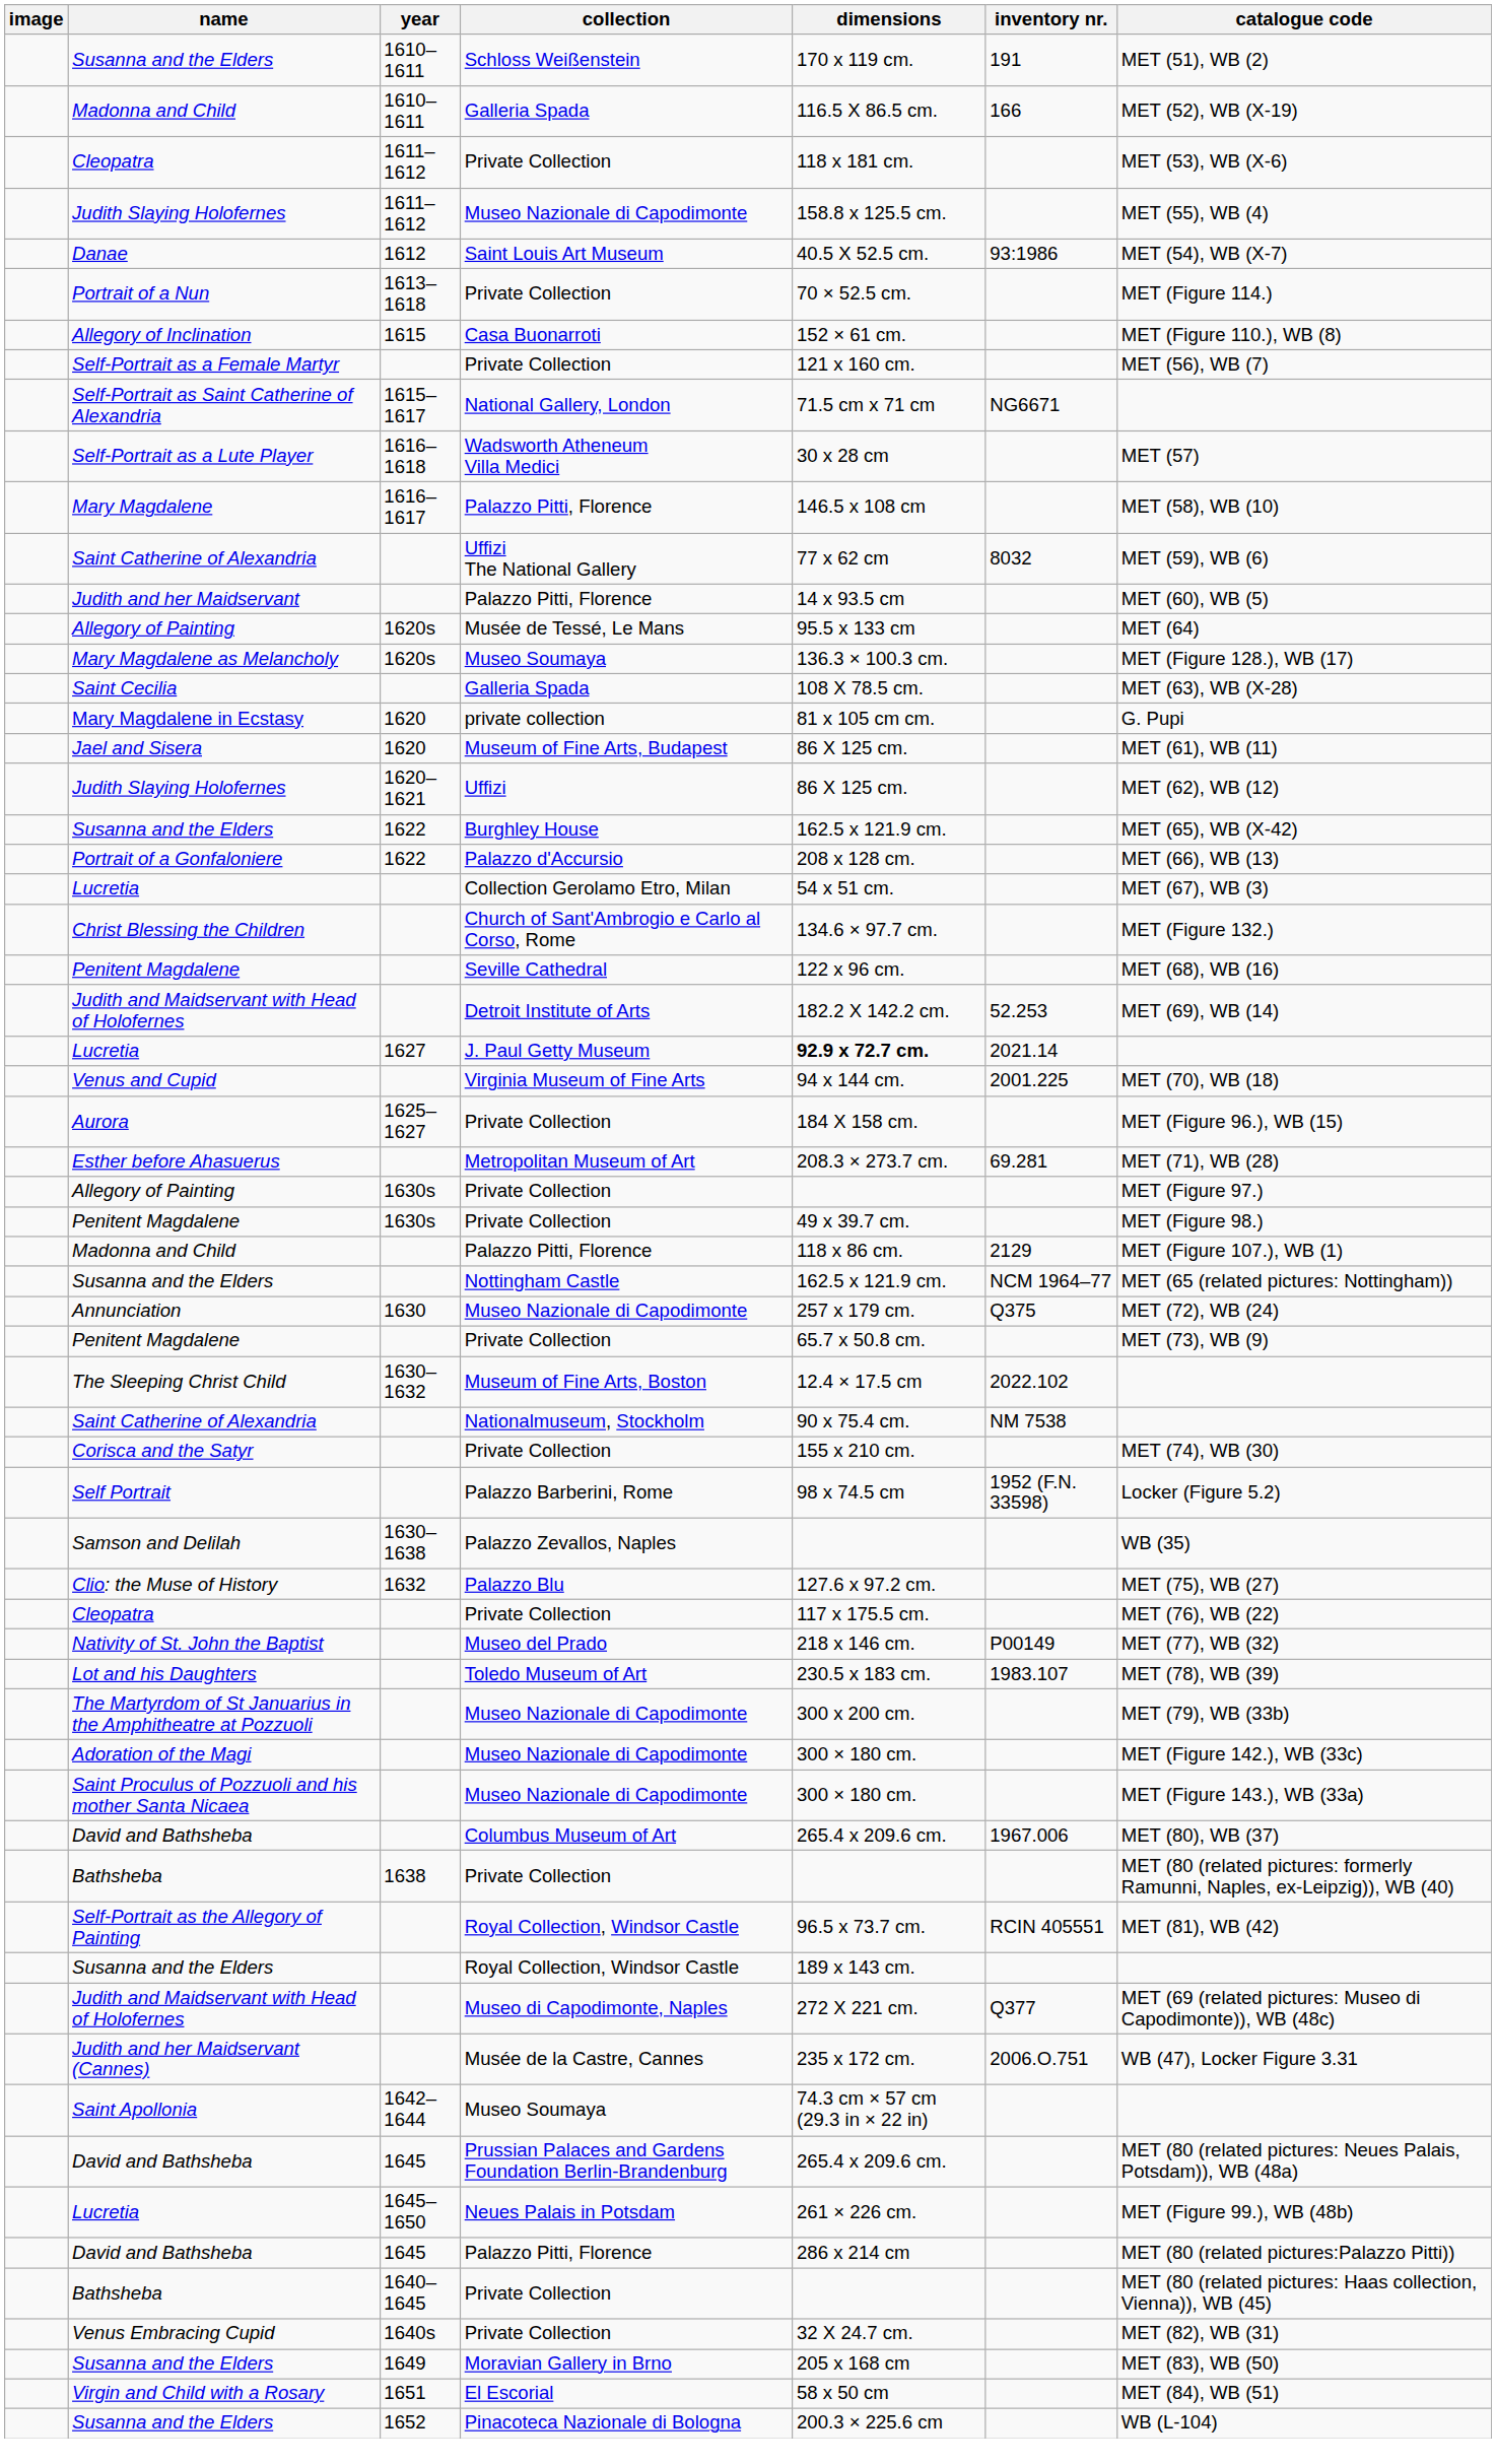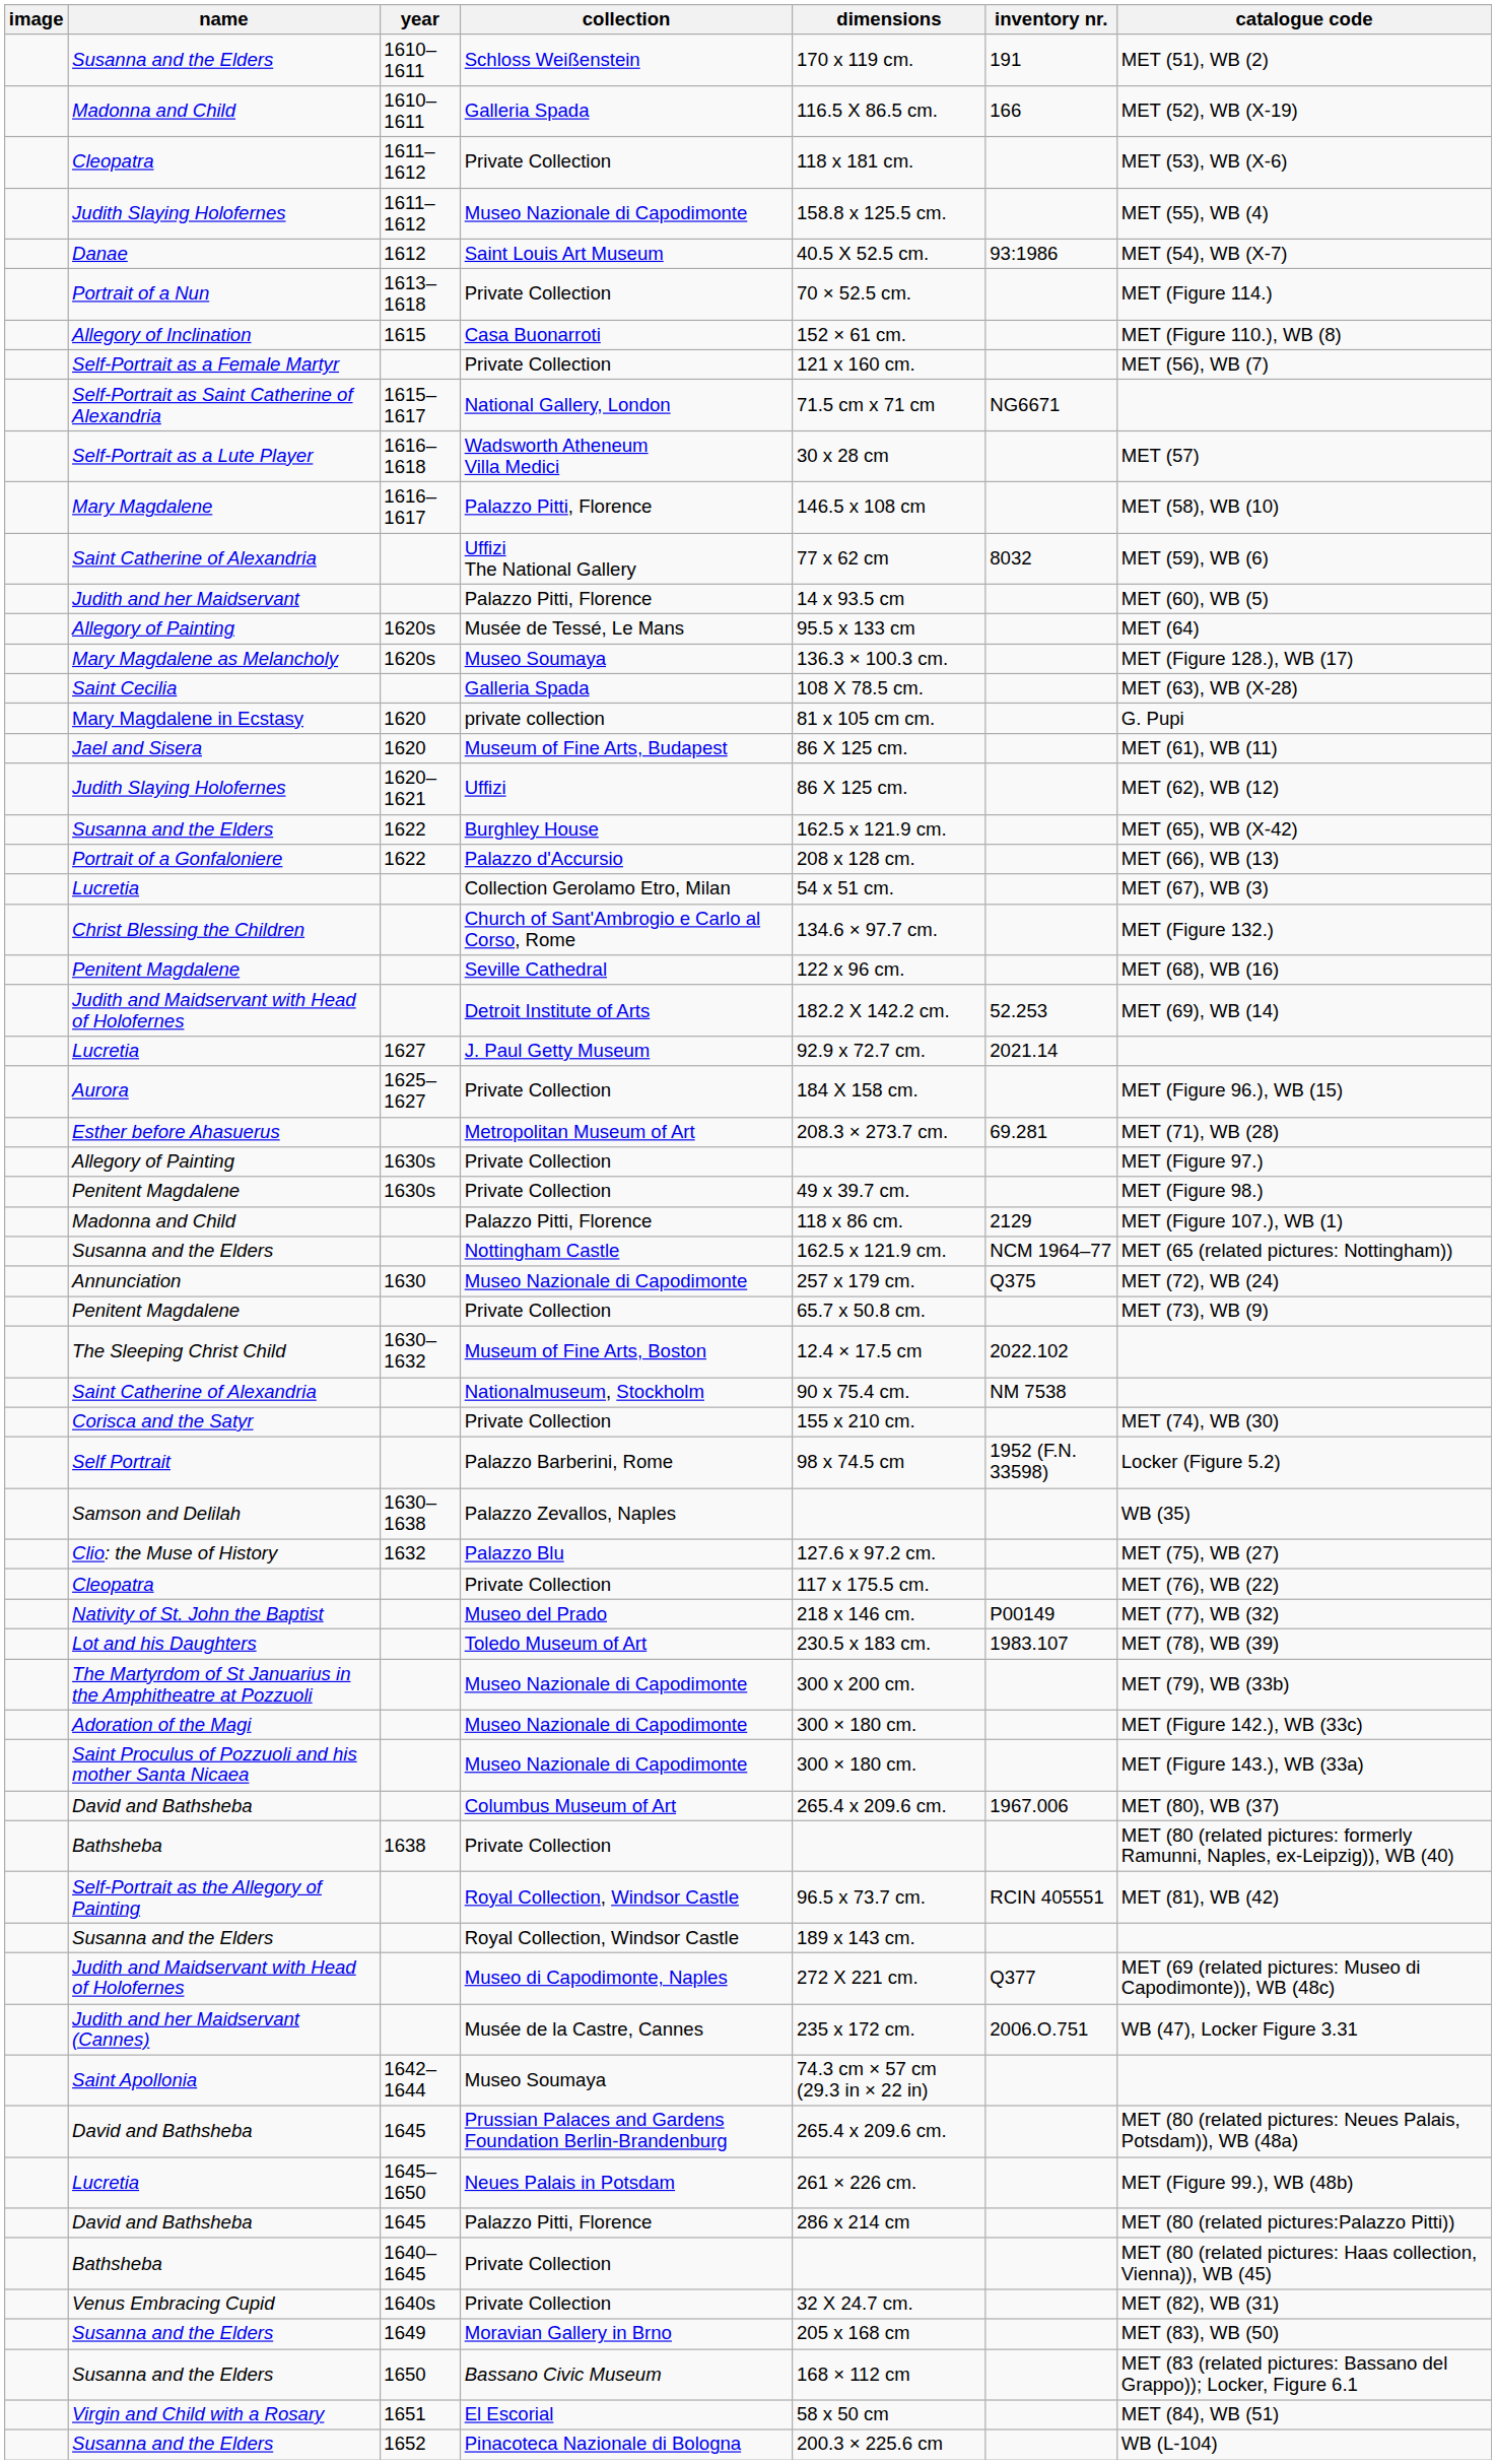Lucretia / J. Paul Getty Museum | dimensions: bold -> normal
- row: Venus and Cupid | Virginia Museum of Fine Arts | 94 x 144 cm. | 2001.225 | MET (70), WB (18)
+ row: Susanna and the Elders | 1650 | Bassano Civic Museum | 168 × 112 cm | MET (83 (related pictures: Bassano del Grappo)); Locker, Figure 6.1
